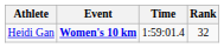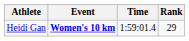Heidi Gan | Rank: 32 -> 29
